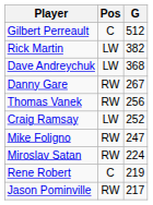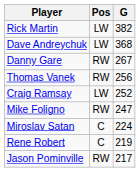- row: Gilbert Perreault | C | 512
Miroslav Satan | Pos: RW -> C
